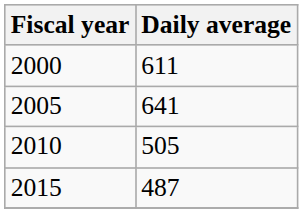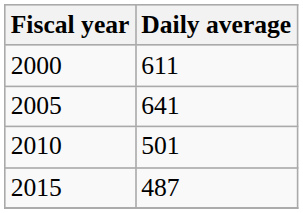2010 | Daily average: 505 -> 501
